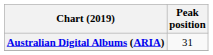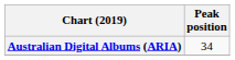Australian Digital Albums (ARIA) | Peak position: 31 -> 34
